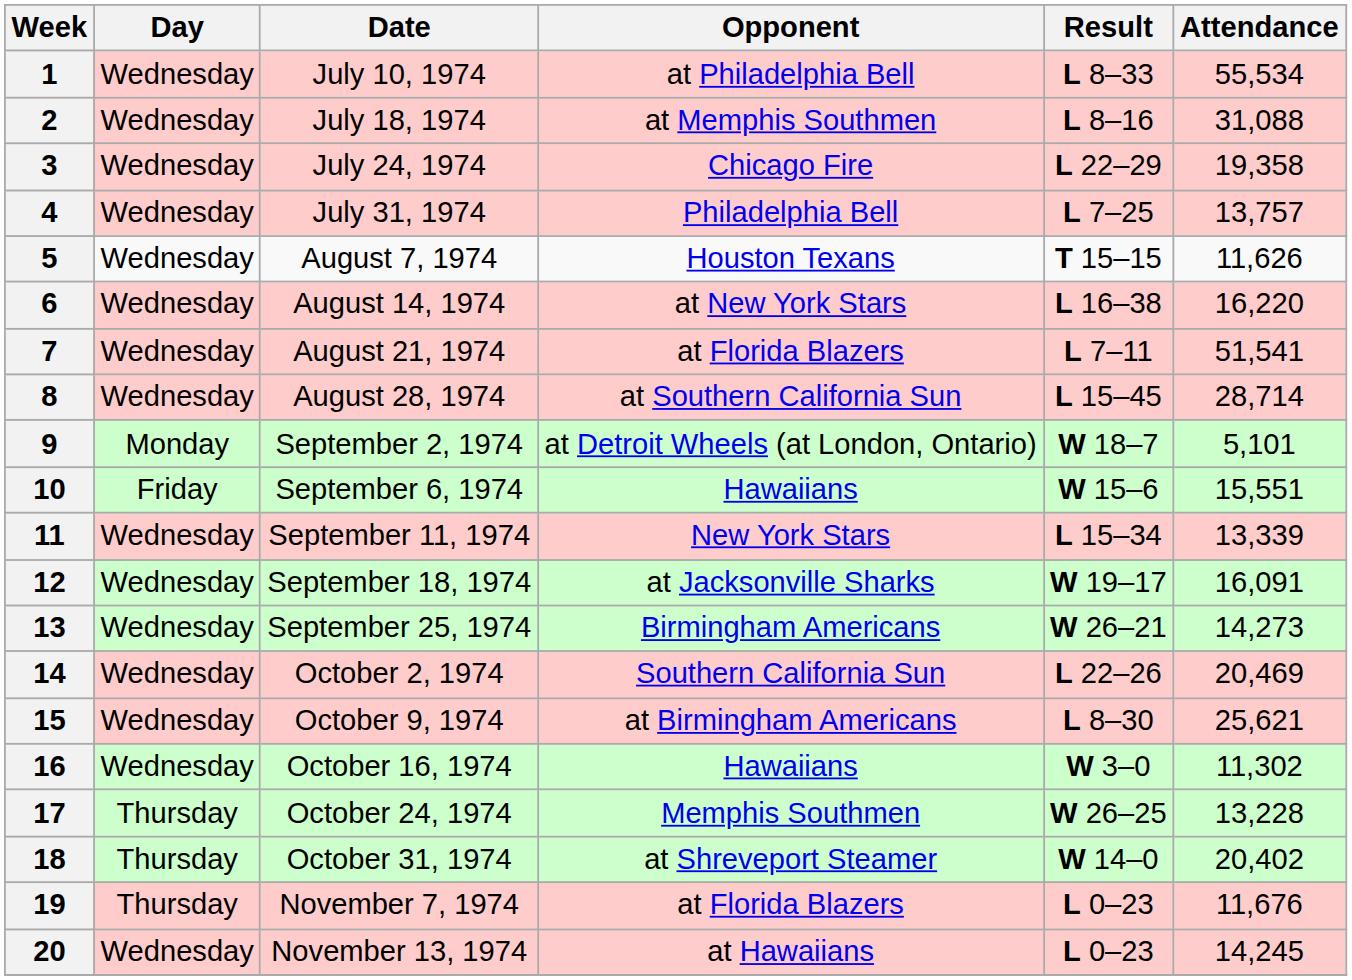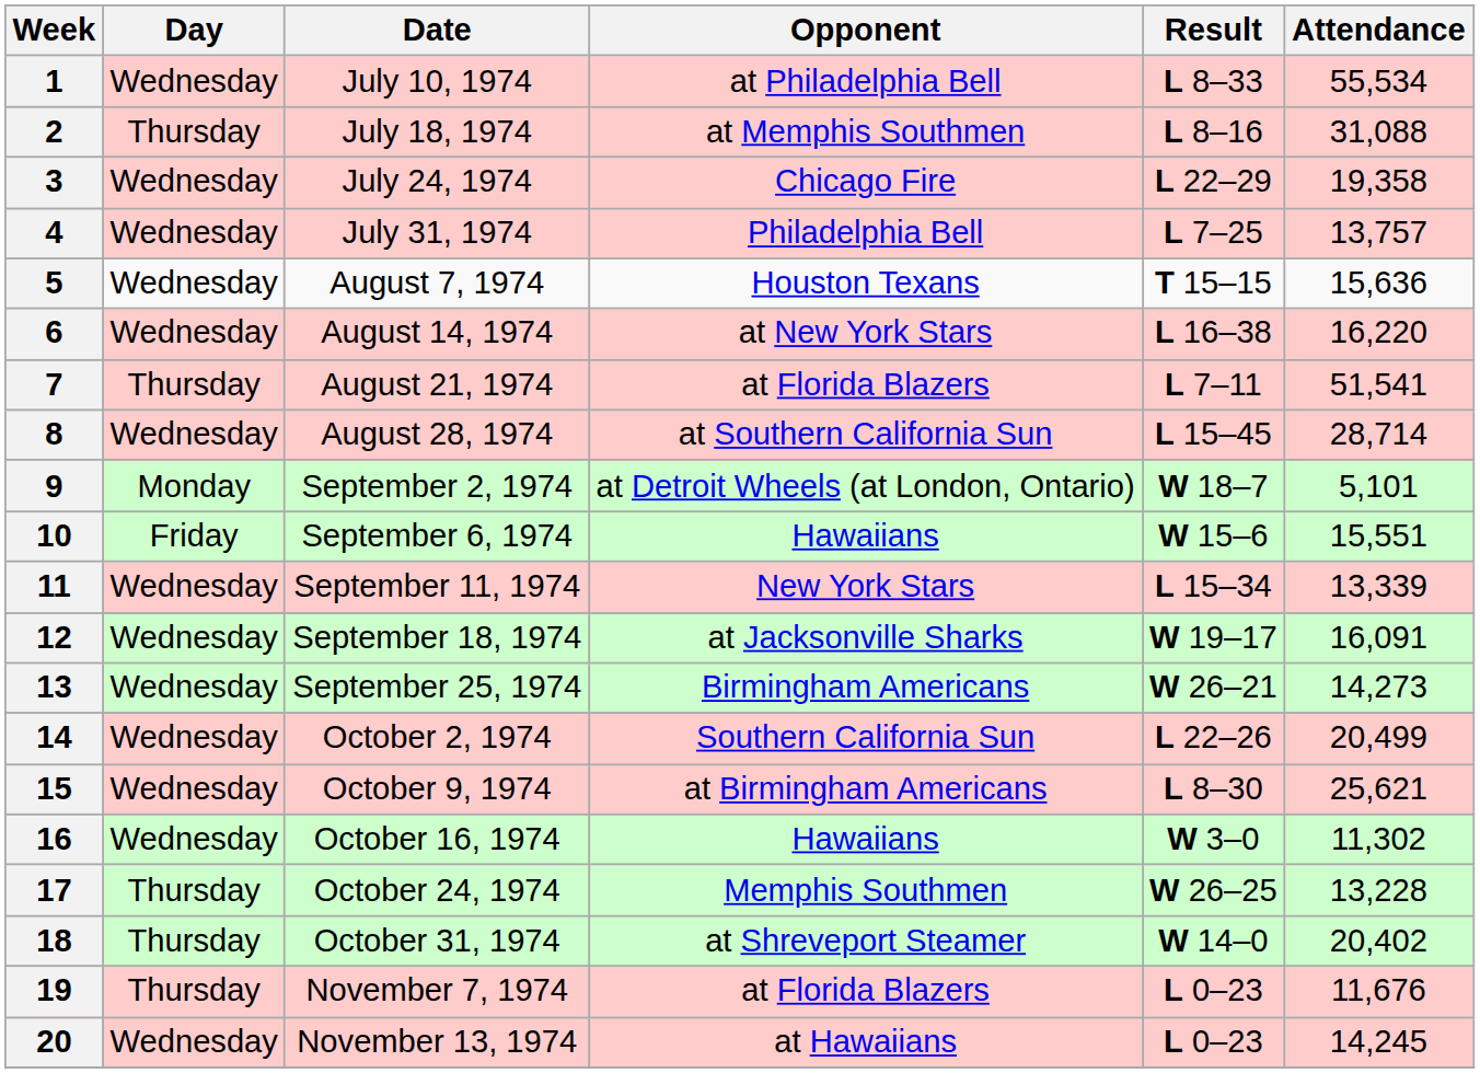2 | Day: Wednesday -> Thursday
5 | Attendance: 11,626 -> 15,636
7 | Day: Wednesday -> Thursday
14 | Attendance: 20,469 -> 20,499
